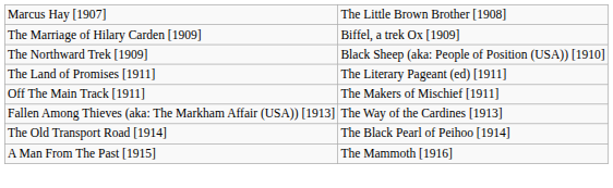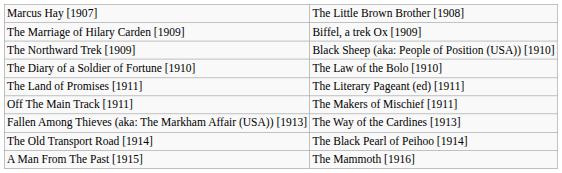+ row: The Diary of a Soldier of Fortune [1910] | The Law of the Bolo [1910]
